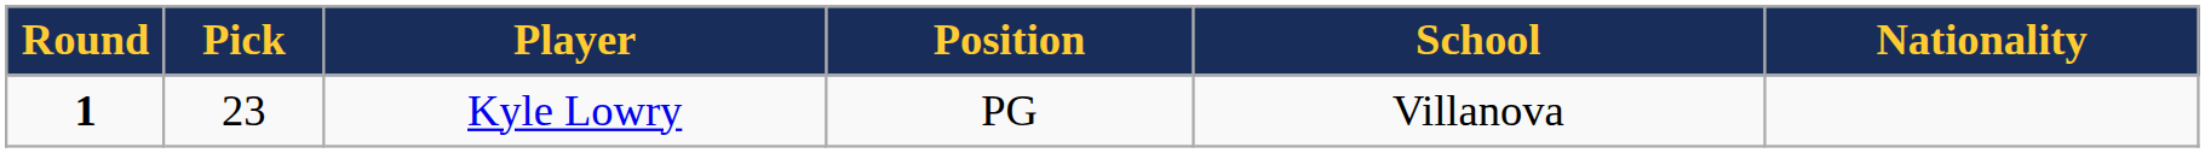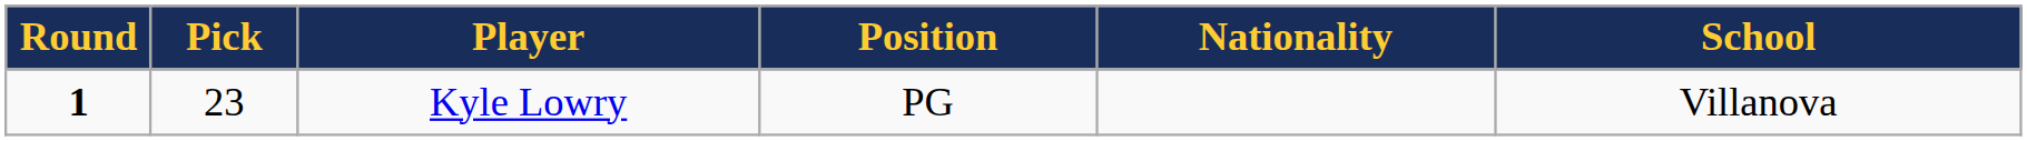columns swapped: Nationality <-> School
